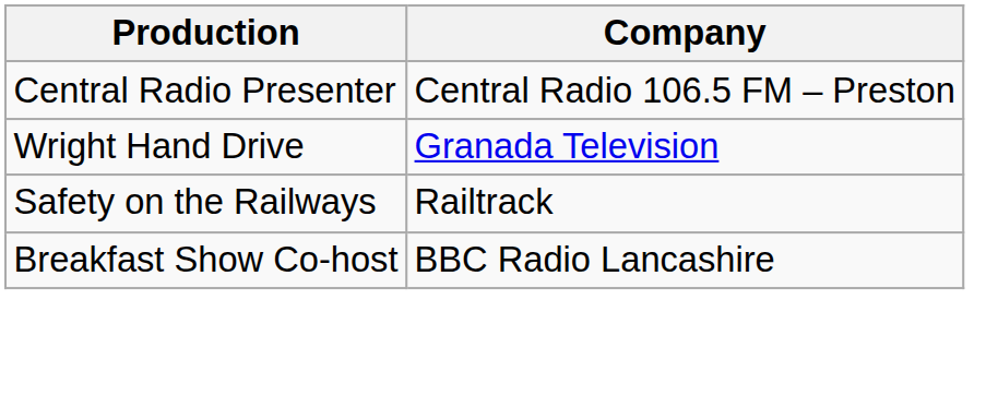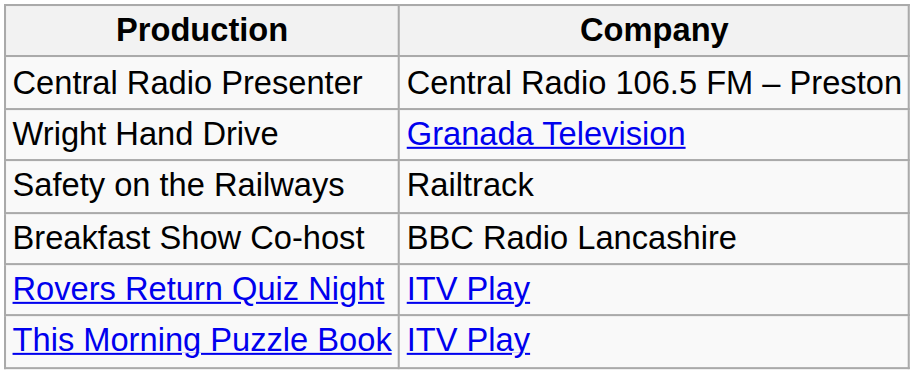+ row: Rovers Return Quiz Night | ITV Play
+ row: This Morning Puzzle Book | ITV Play
